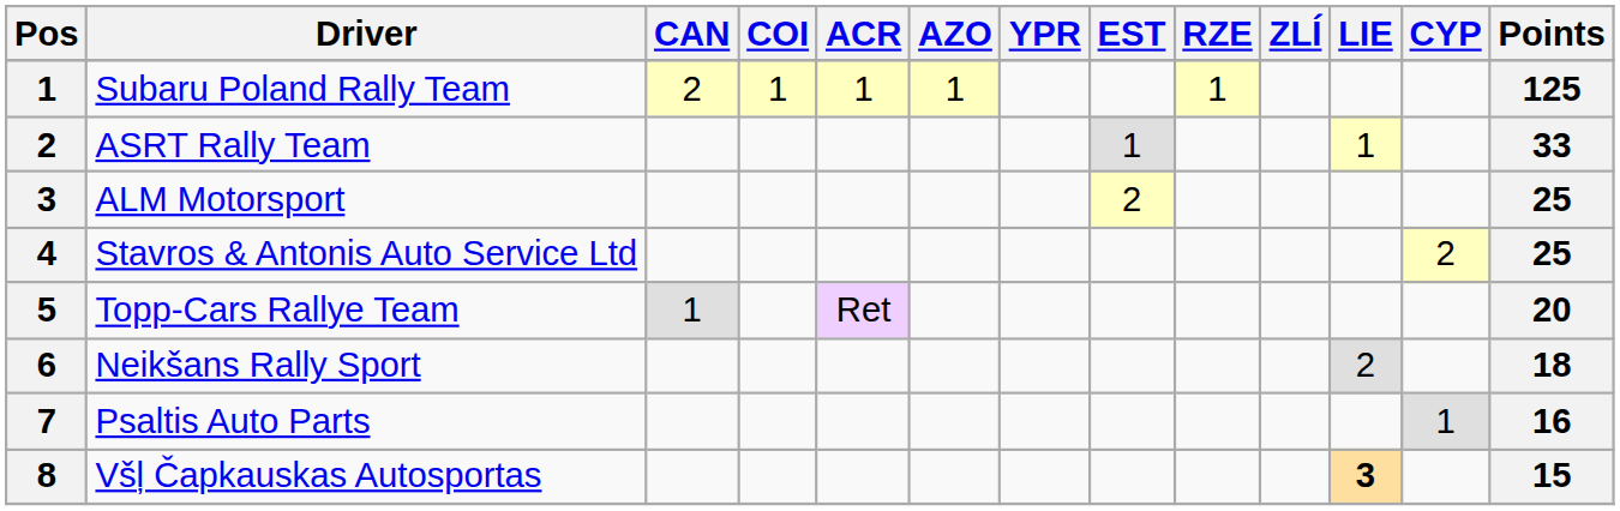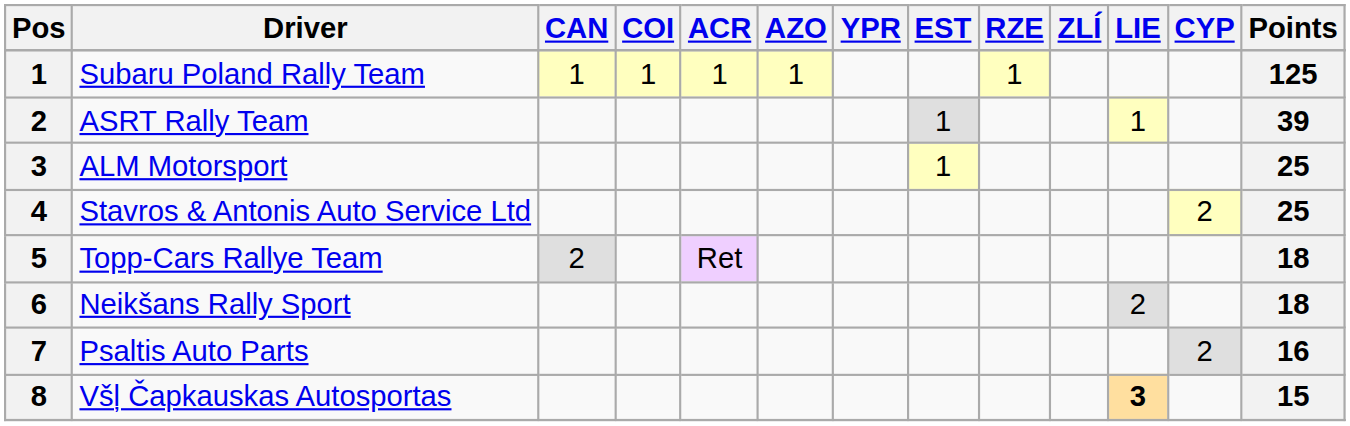Subaru Poland Rally Team | CAN: 2 -> 1
ASRT Rally Team | Points: 33 -> 39
ALM Motorsport | EST: 2 -> 1
Topp-Cars Rallye Team | CAN: 1 -> 2
Topp-Cars Rallye Team | Points: 20 -> 18
Psaltis Auto Parts | CYP: 1 -> 2
